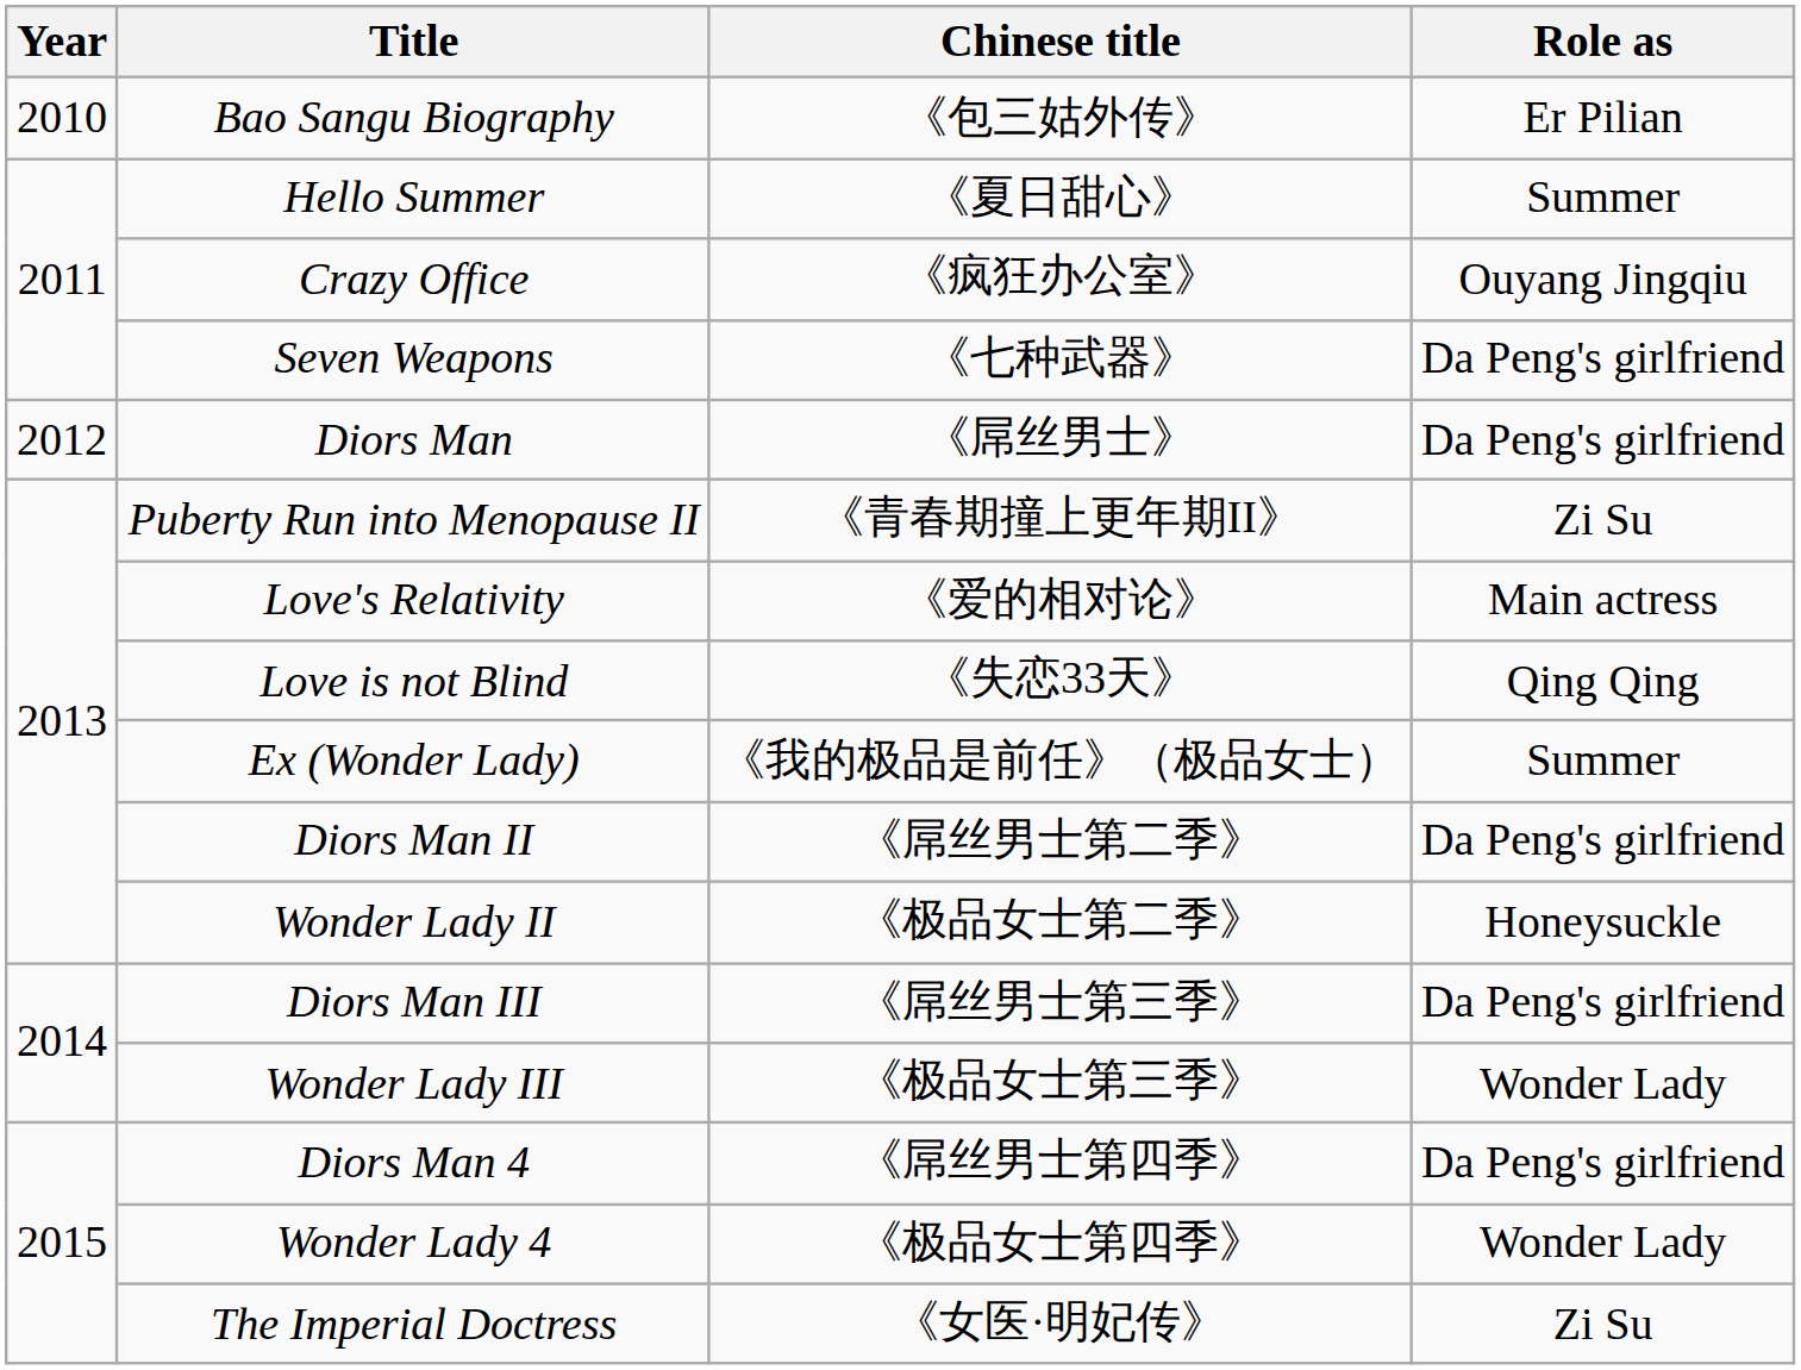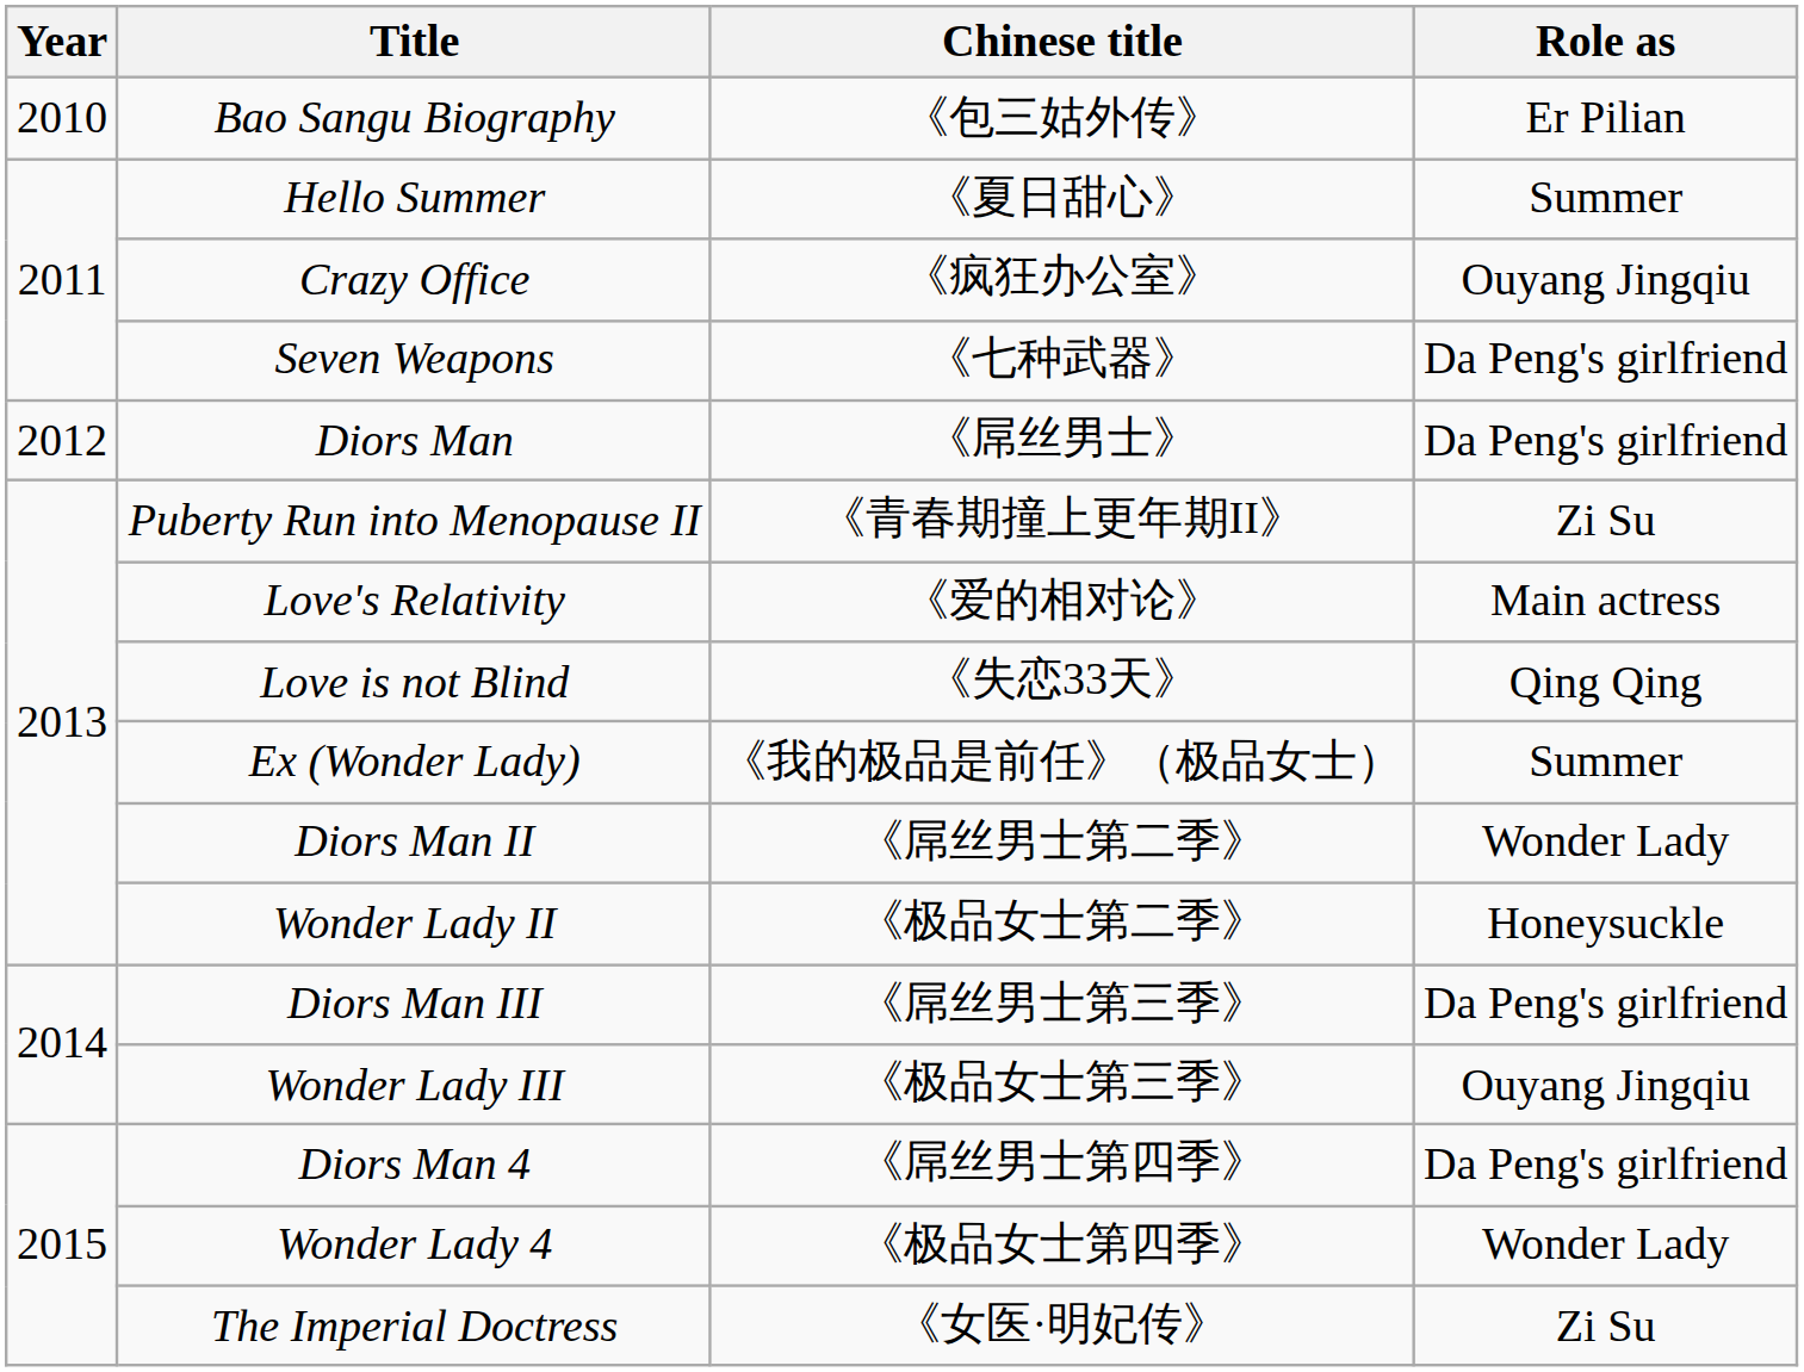Diors Man II | Role as: Da Peng's girlfriend -> Wonder Lady
Wonder Lady III | Role as: Wonder Lady -> Ouyang Jingqiu
